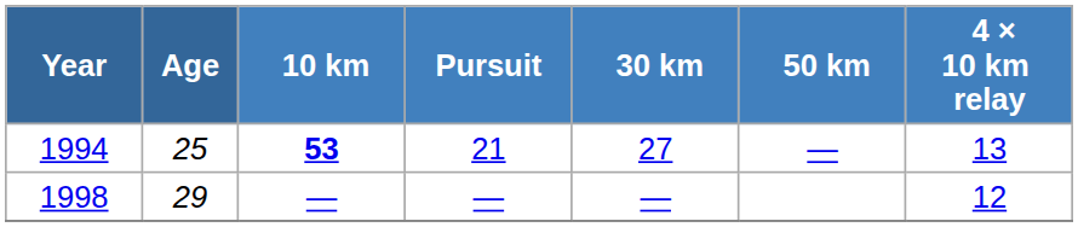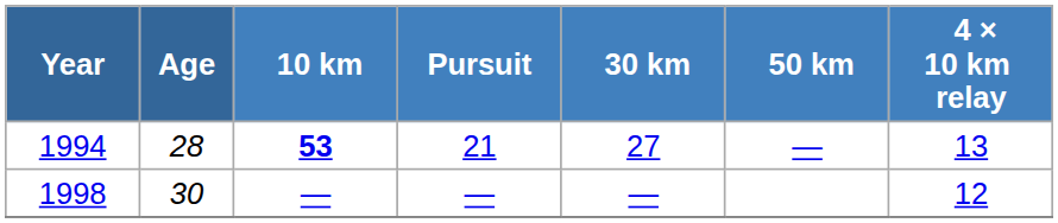1994 | Age: 25 -> 28
1998 | Age: 29 -> 30
